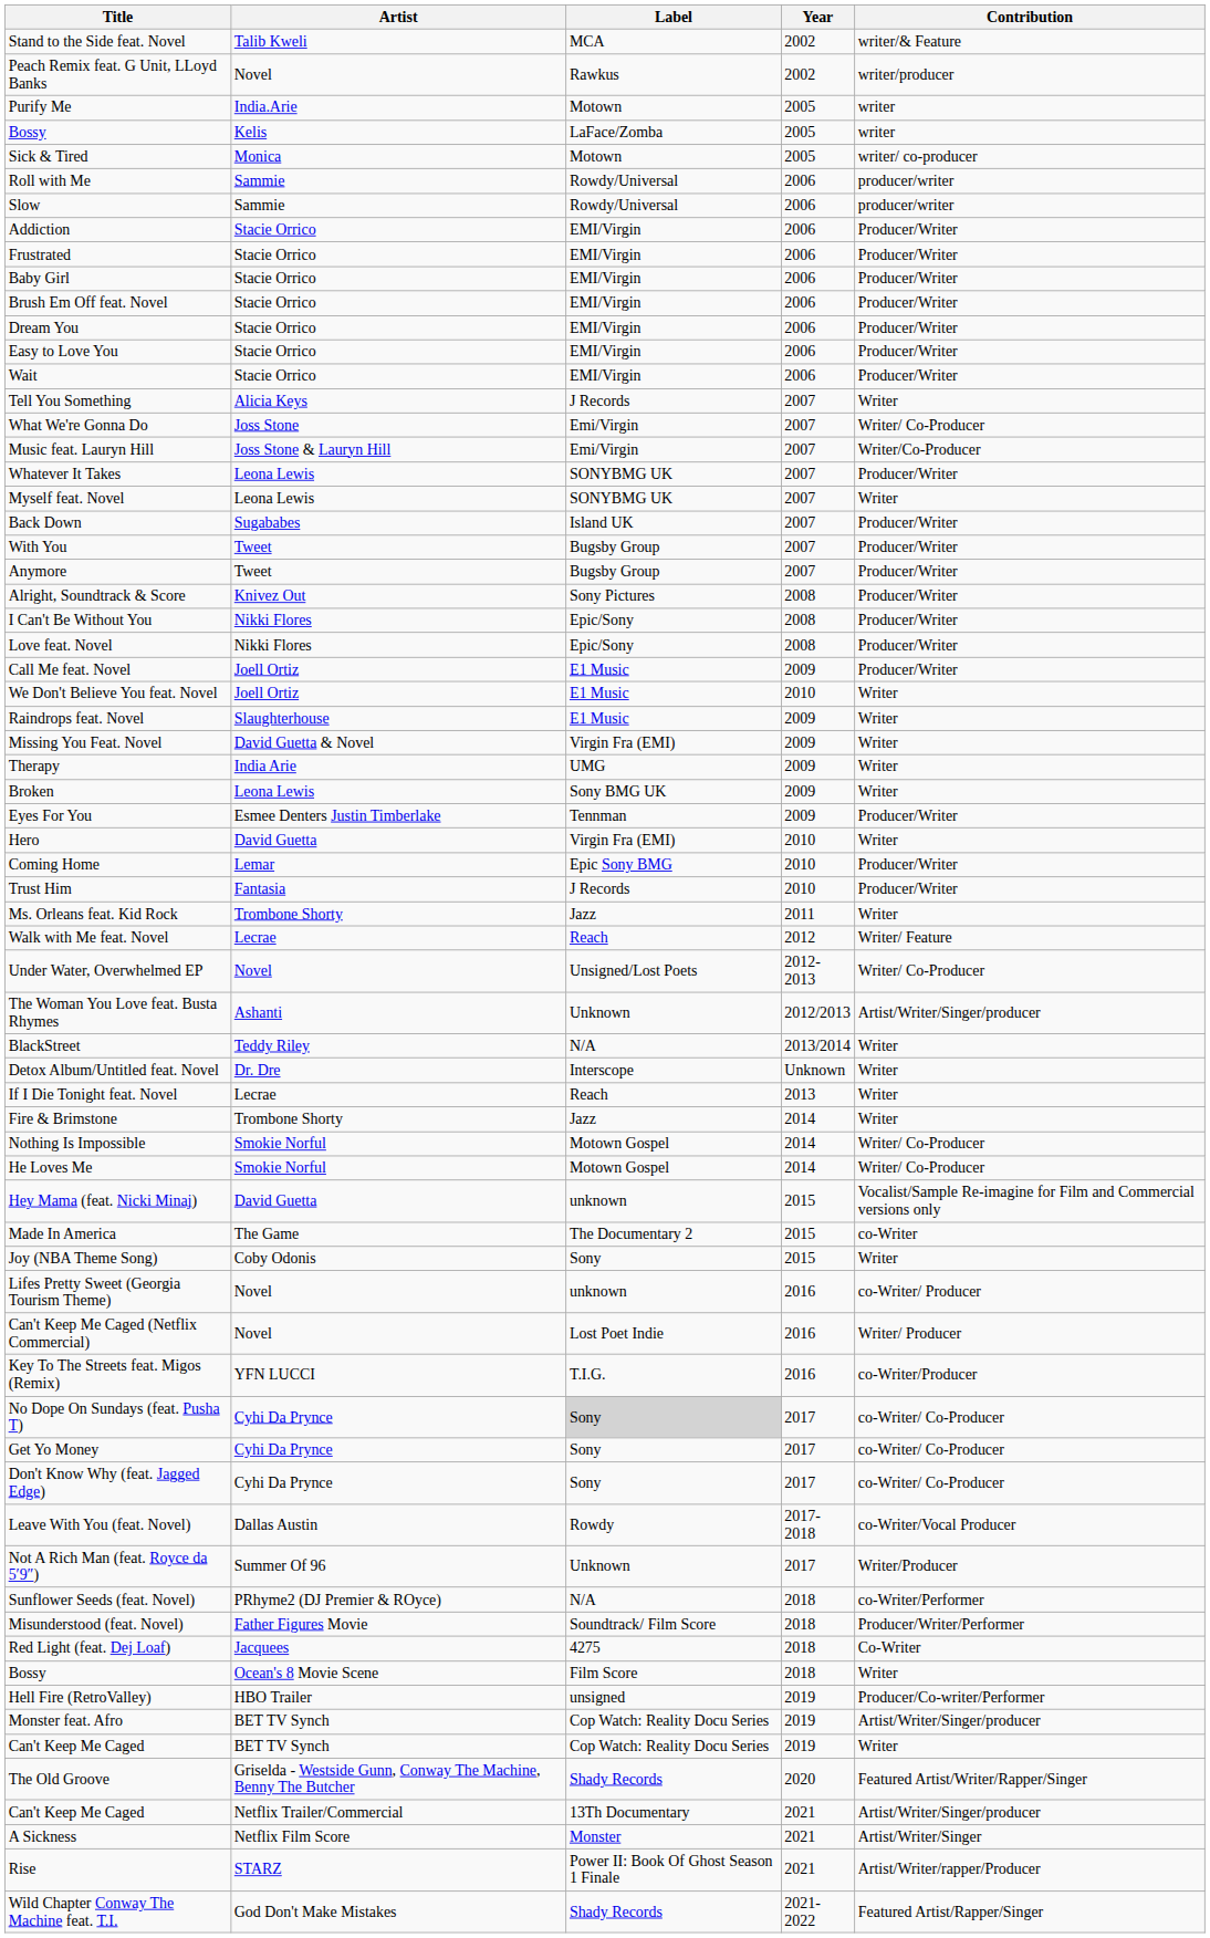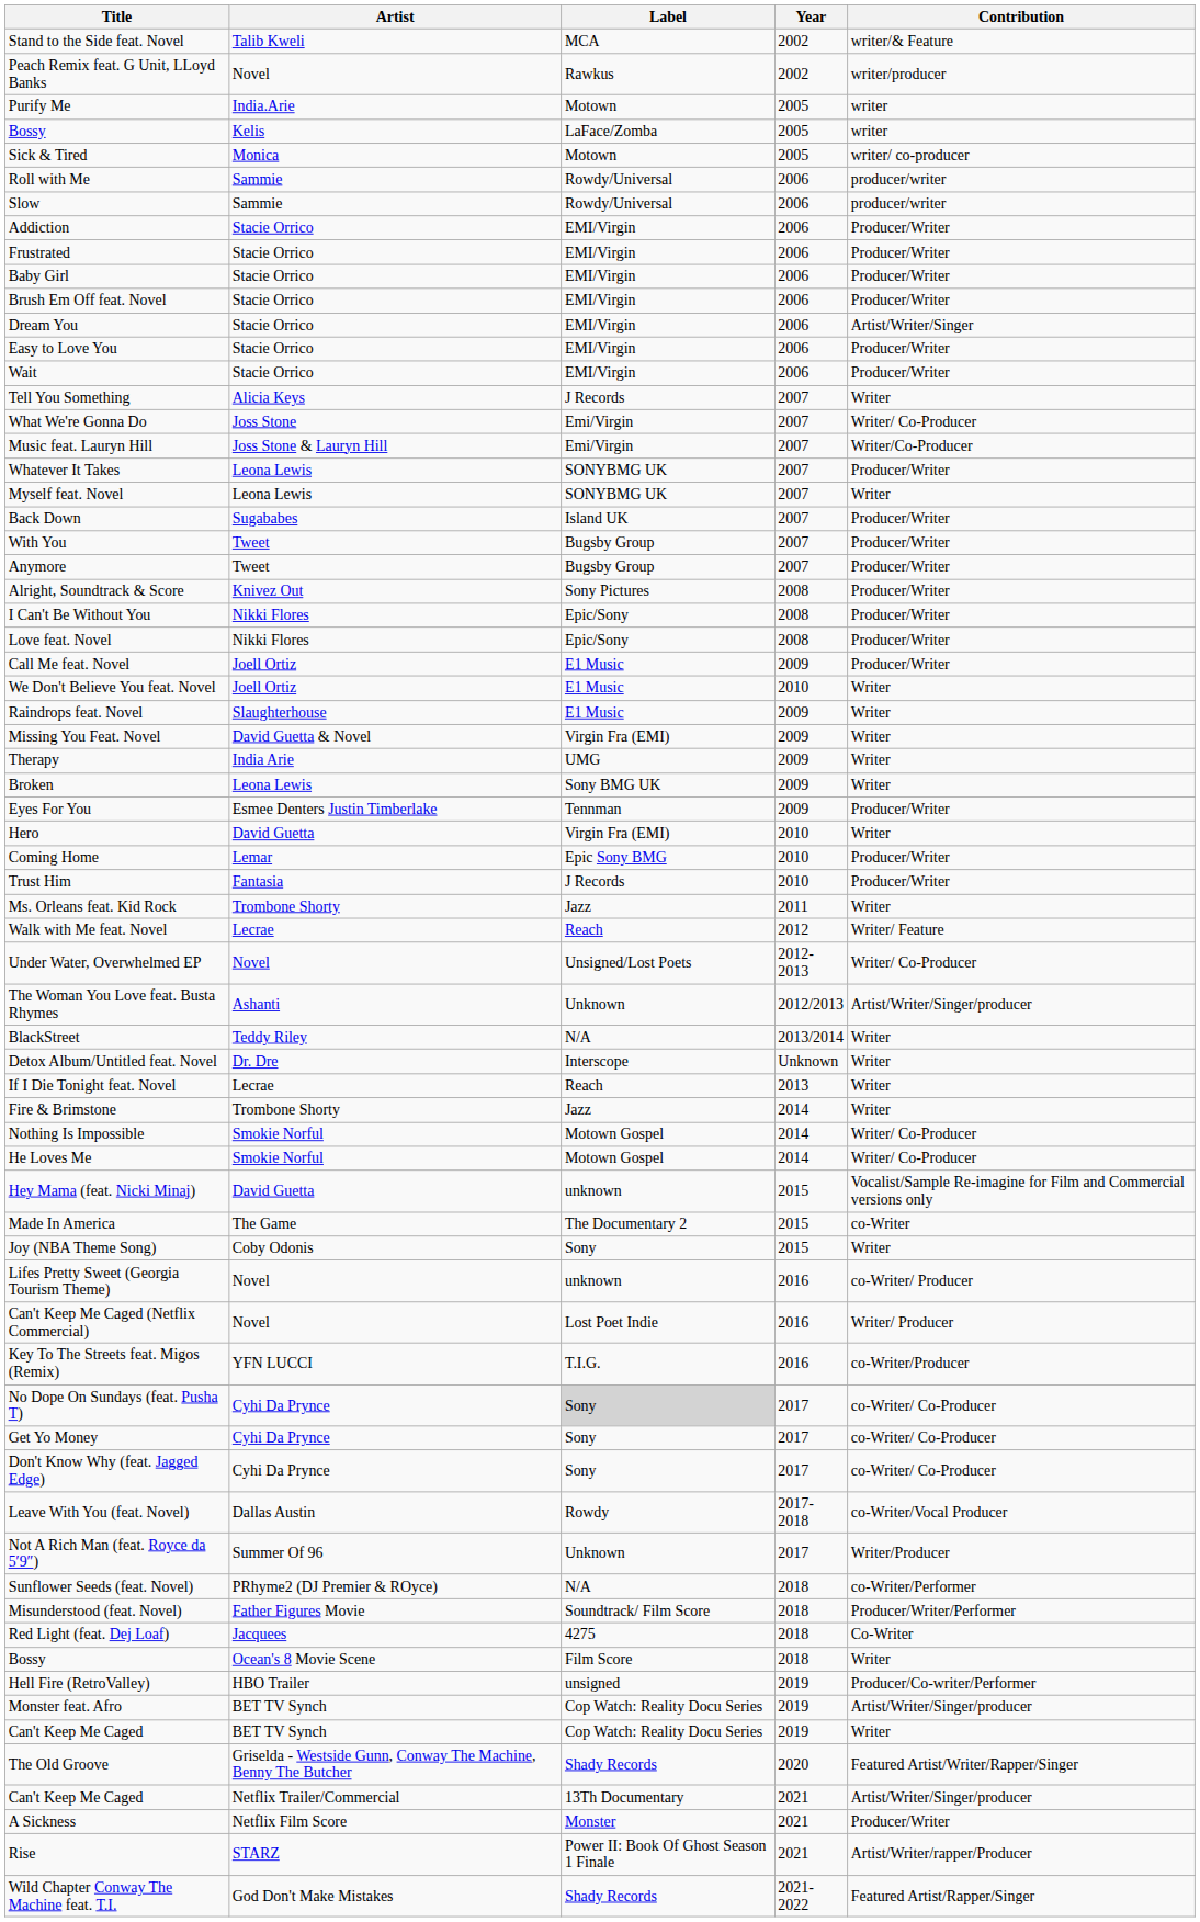Dream You | Contribution: Producer/Writer -> Artist/Writer/Singer
A Sickness | Contribution: Artist/Writer/Singer -> Producer/Writer
